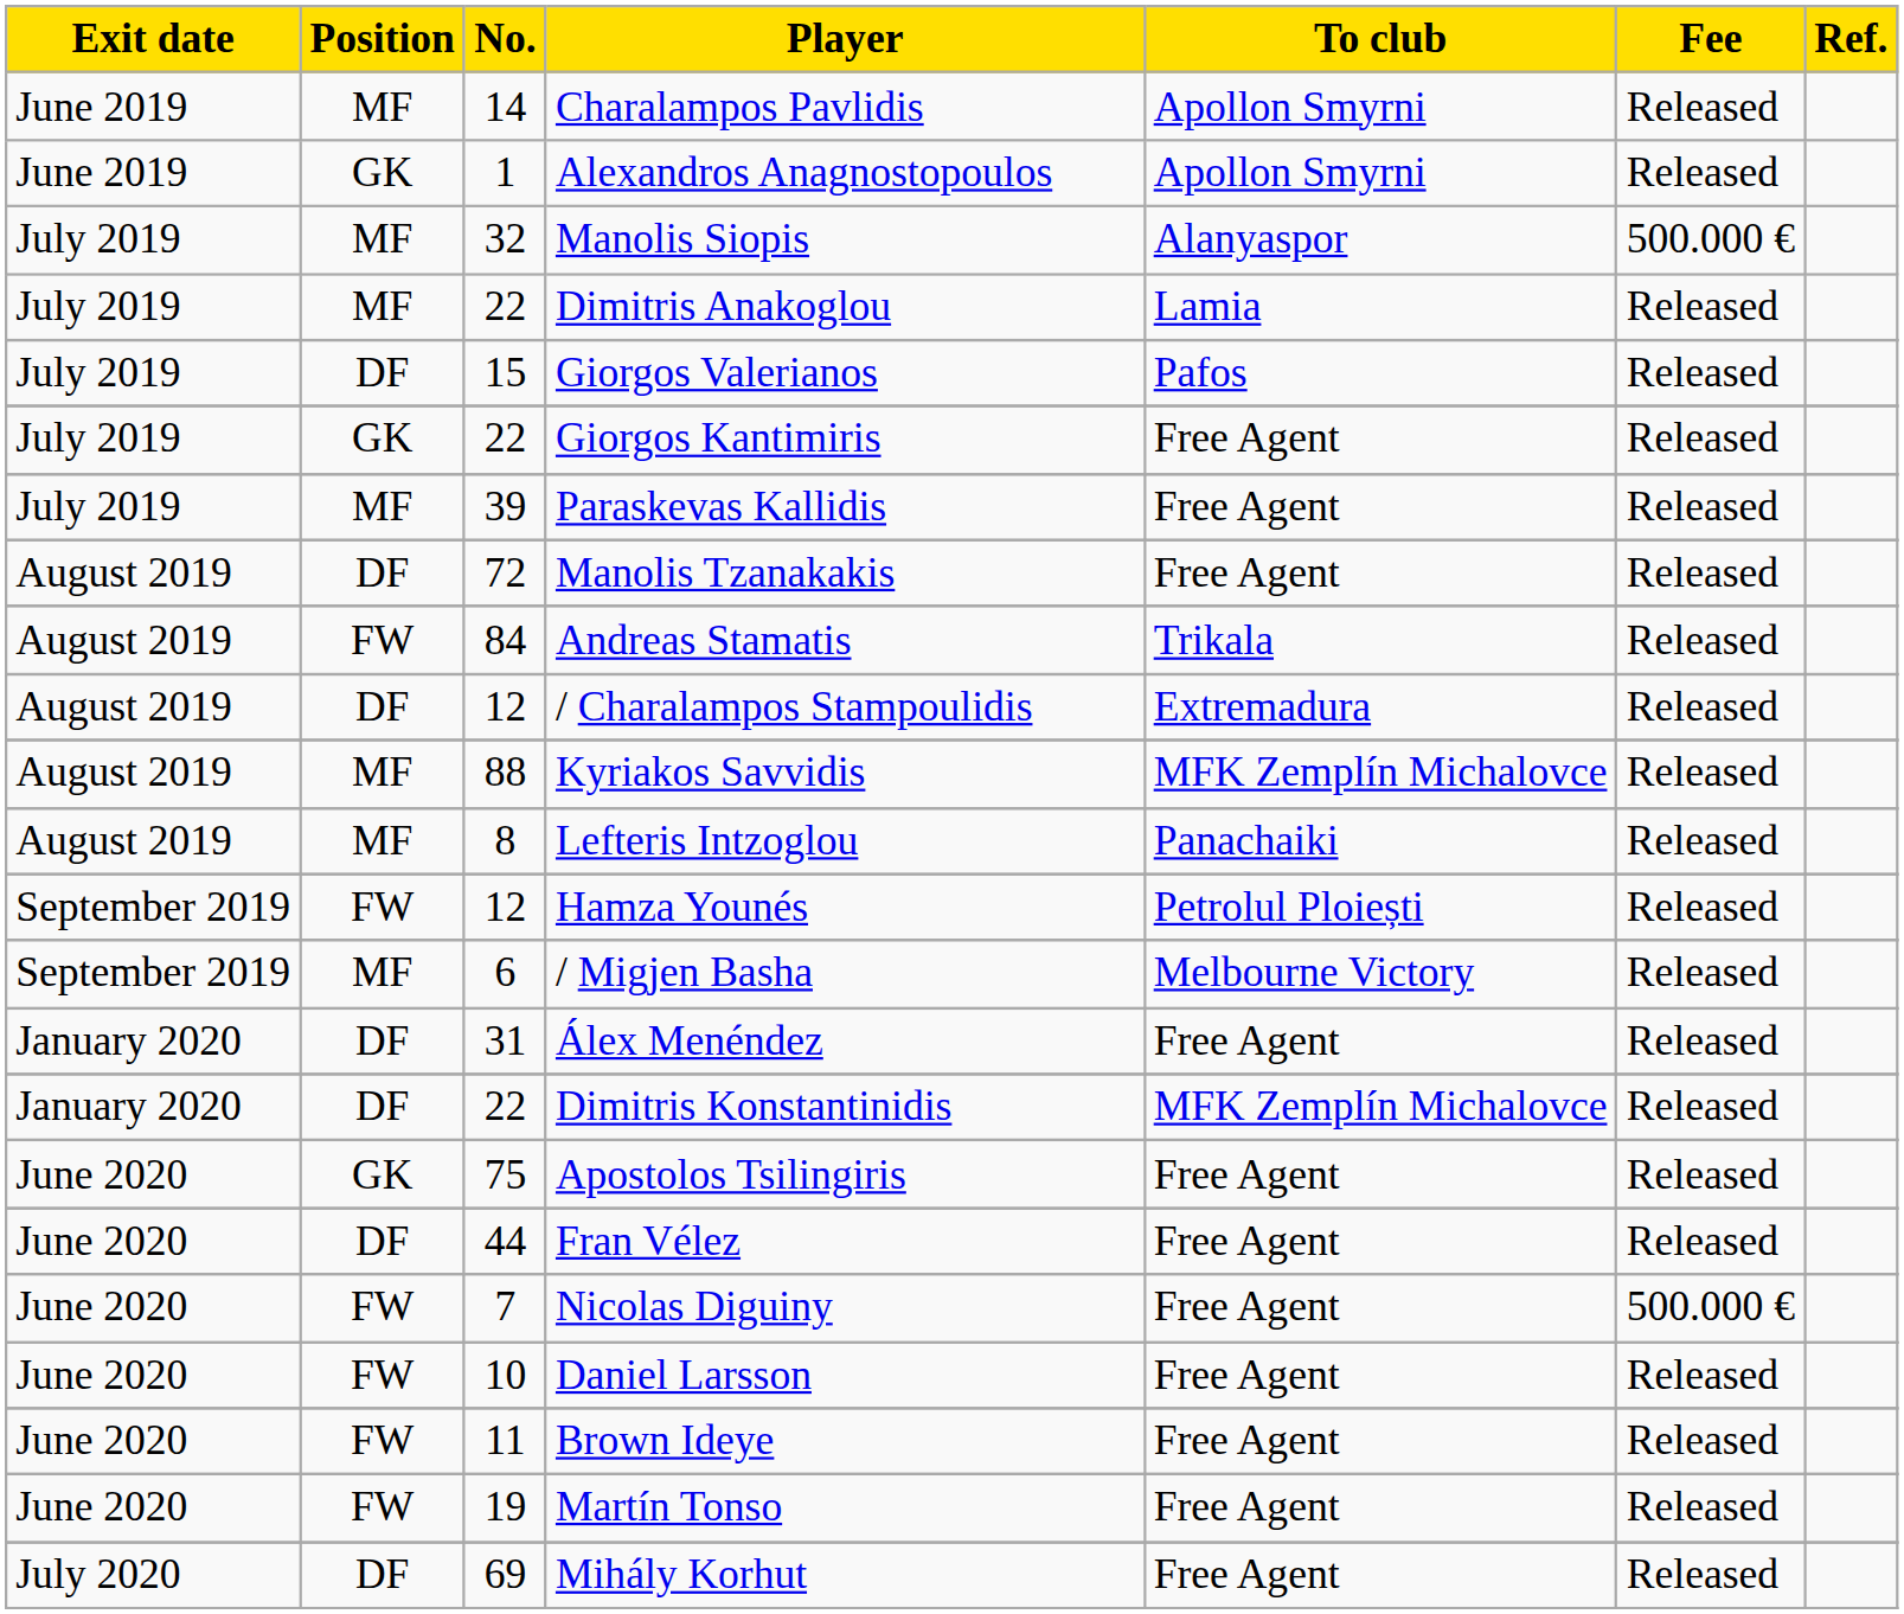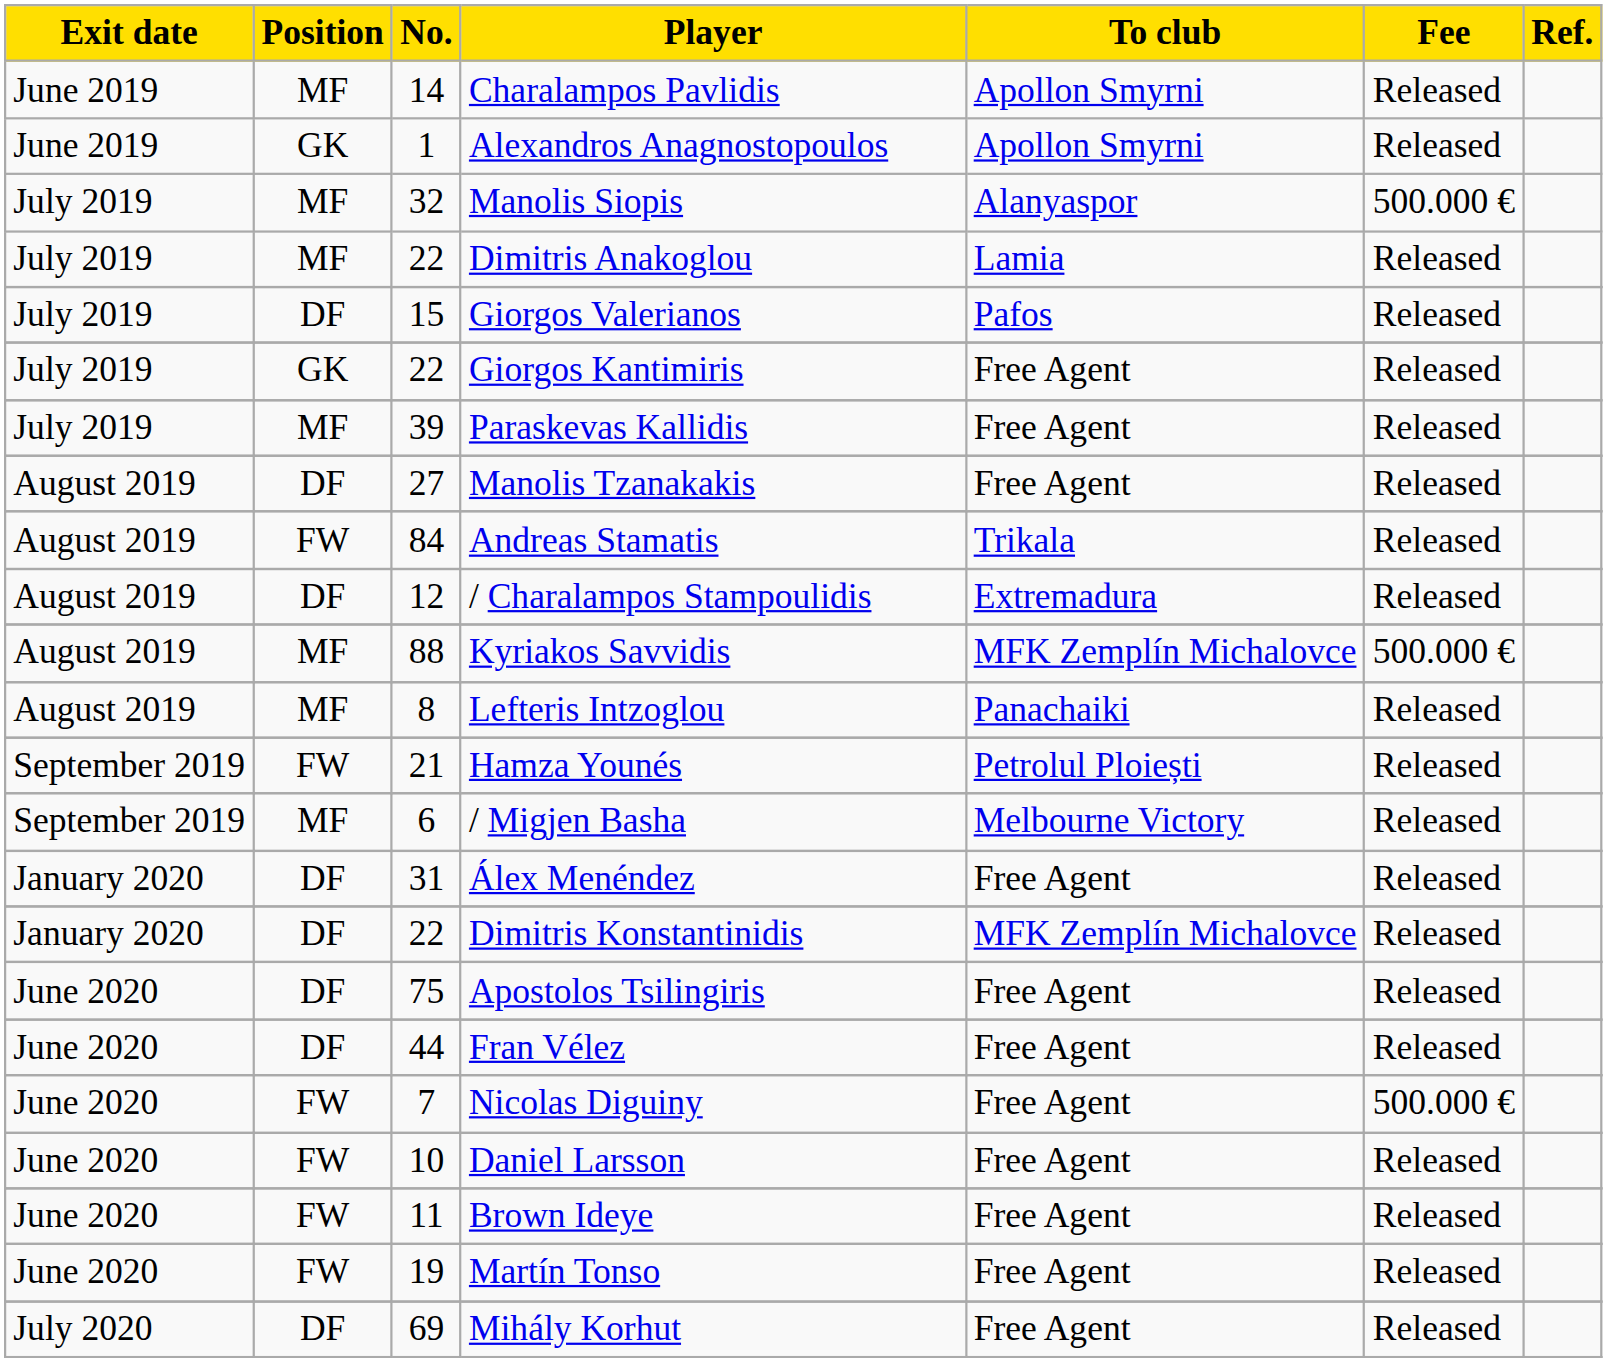Manolis Tzanakakis | No.: 72 -> 27
Kyriakos Savvidis | Fee: Released -> 500.000 €
Hamza Younés | No.: 12 -> 21
Apostolos Tsilingiris | Position: GK -> DF
